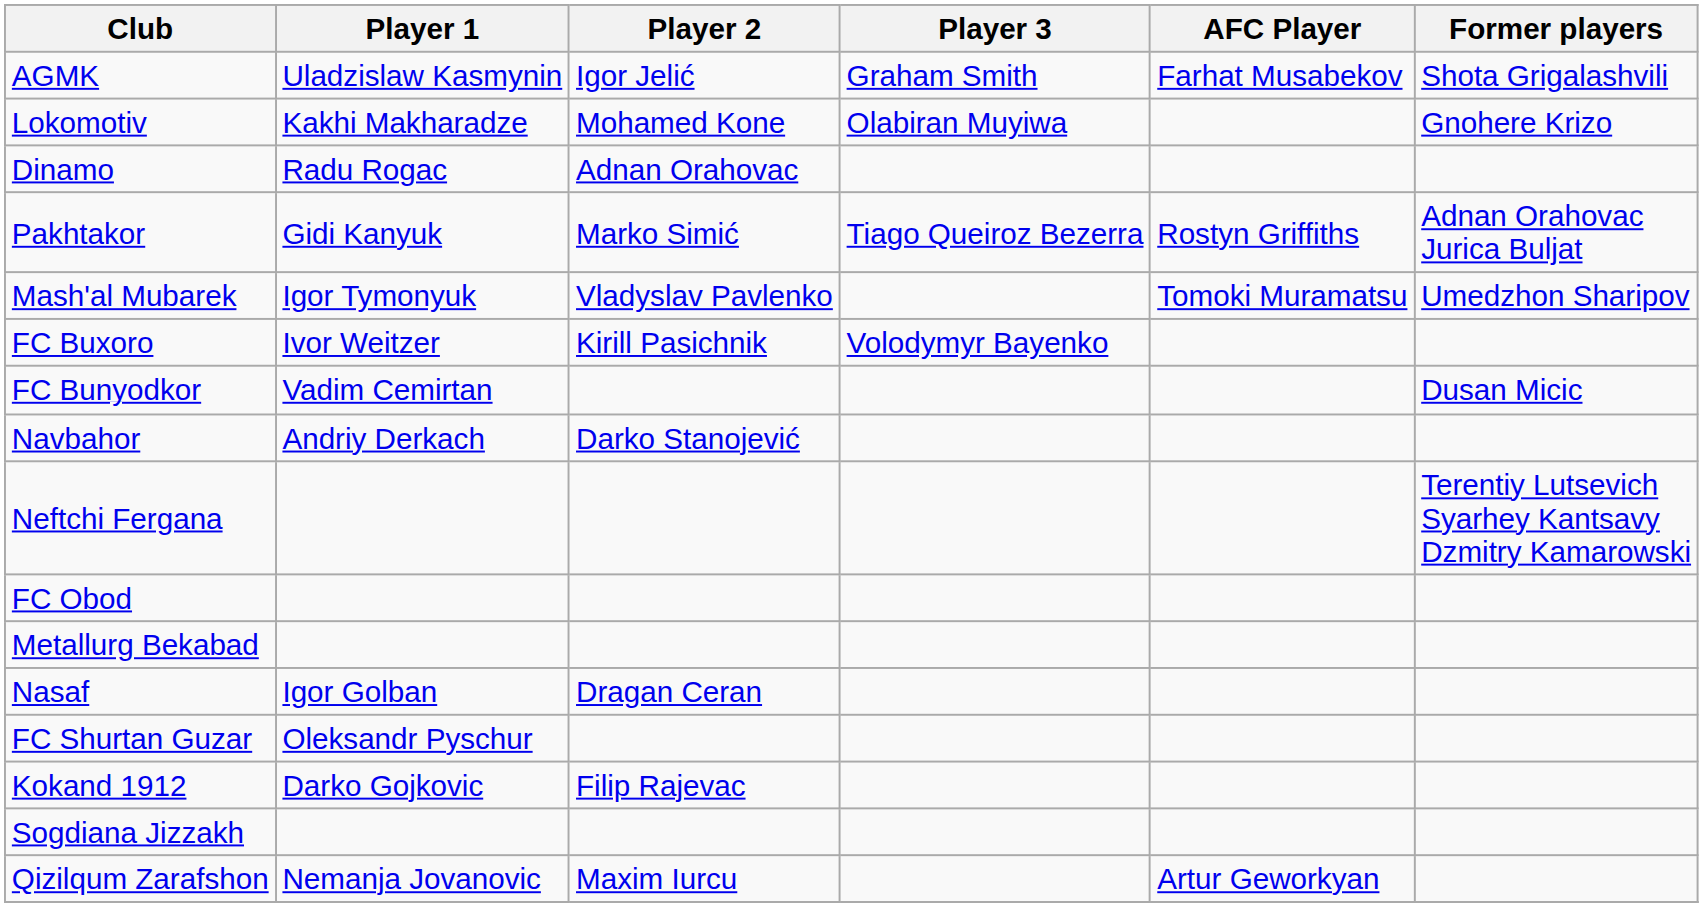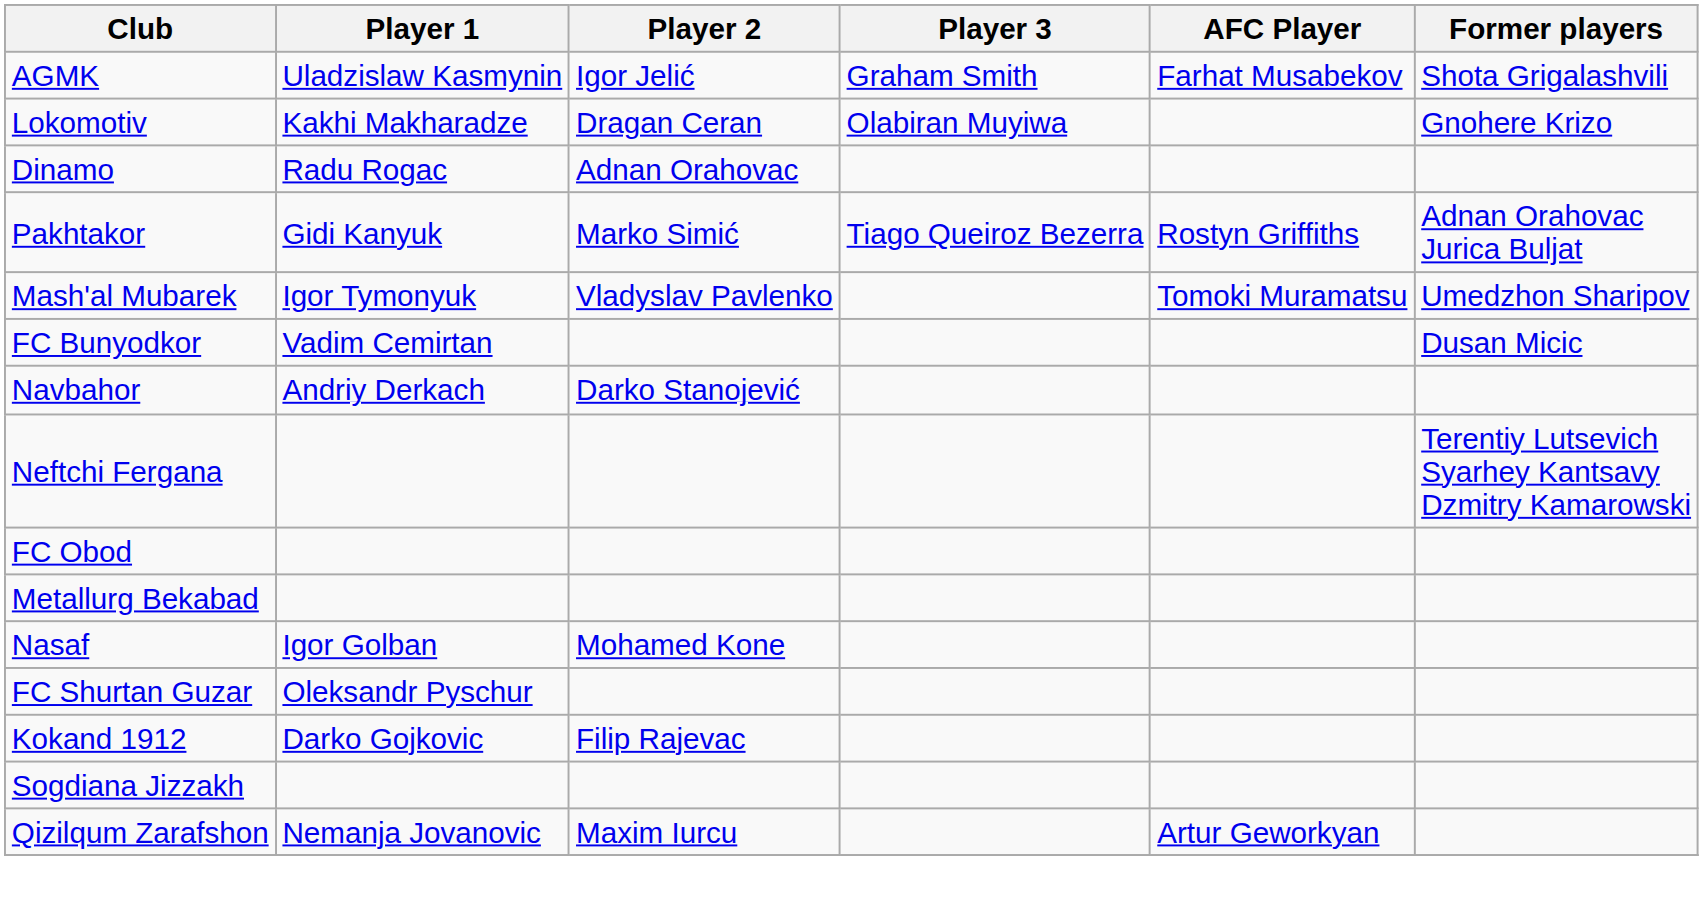Lokomotiv | Player 2: Mohamed Kone -> Dragan Ceran
- row: FC Buxoro | Ivor Weitzer | Kirill Pasichnik | Volodymyr Bayenko
Nasaf | Player 2: Dragan Ceran -> Mohamed Kone
